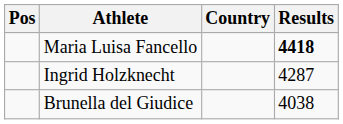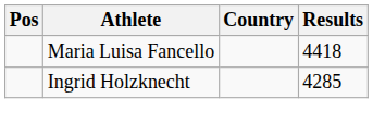Maria Luisa Fancello | Results: bold -> normal
Ingrid Holzknecht | Results: 4287 -> 4285
- row: Brunella del Giudice | 4038
